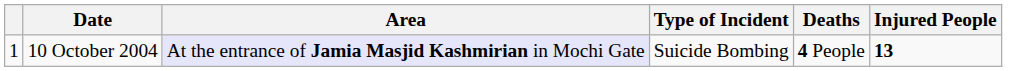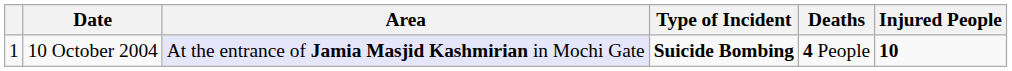10 October 2004 | Type of Incident: normal -> bold
10 October 2004 | Injured People: 13 -> 10
